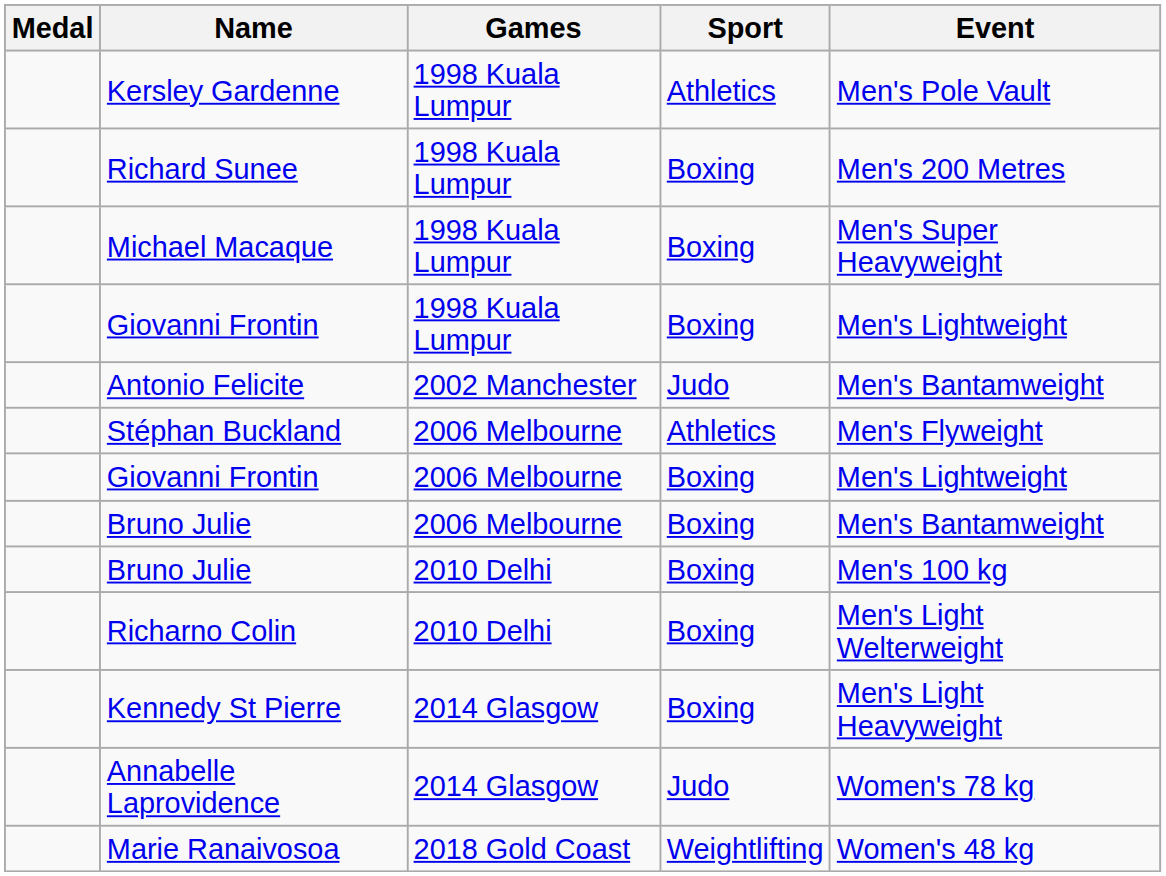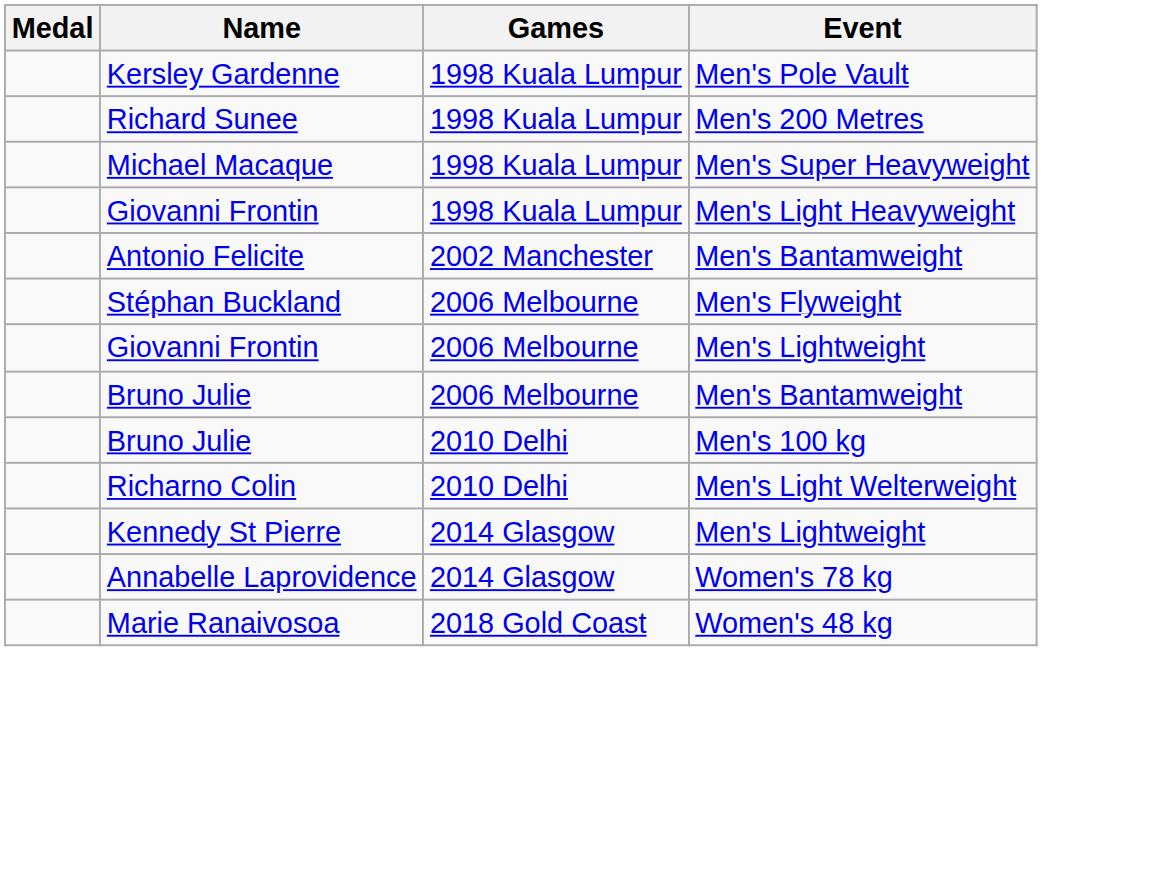- column: Sport | Athletics | Boxing | Boxing | Boxing | Judo | Athletics | Boxing | Boxing | Boxing | Boxing | Boxing | Judo | Weightlifting
Giovanni Frontin / 1998 Kuala Lumpur | Event: Men's Lightweight -> Men's Light Heavyweight
Kennedy St Pierre | Event: Men's Light Heavyweight -> Men's Lightweight
